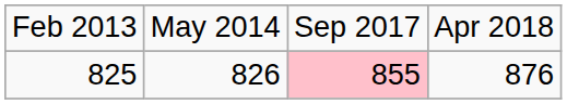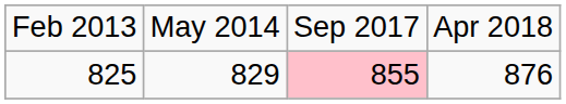825 | column 2: 826 -> 829
